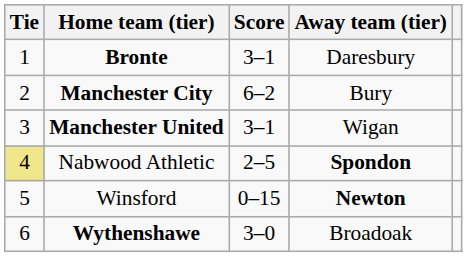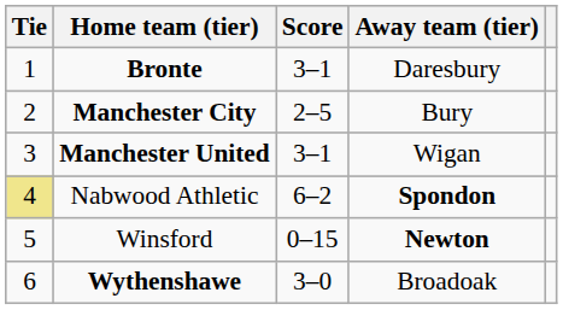Manchester City | Score: 6–2 -> 2–5
Nabwood Athletic | Score: 2–5 -> 6–2
